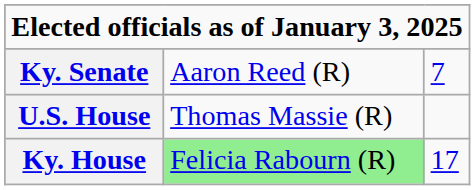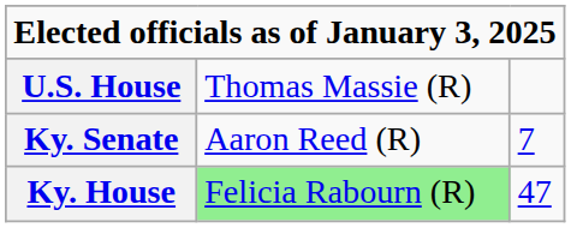rows swapped: U.S. House <-> Ky. Senate
Ky. House | column 3: 17 -> 47
